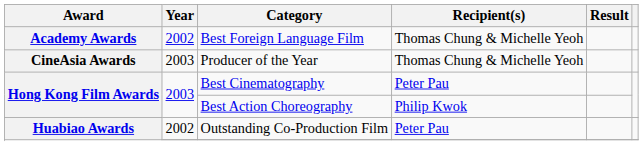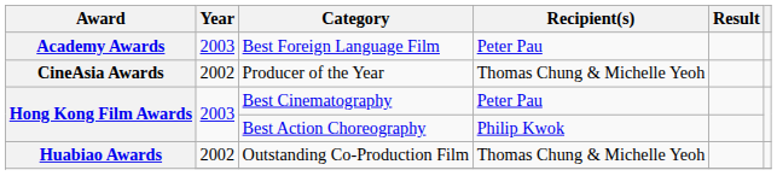Best Foreign Language Film | Year: 2002 -> 2003
Best Foreign Language Film | Recipient(s): Thomas Chung & Michelle Yeoh -> Peter Pau
Producer of the Year | Year: 2003 -> 2002
Outstanding Co-Production Film | Recipient(s): Peter Pau -> Thomas Chung & Michelle Yeoh
